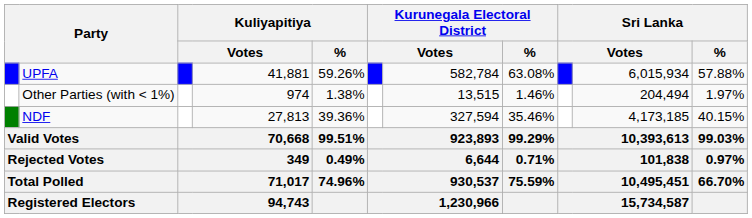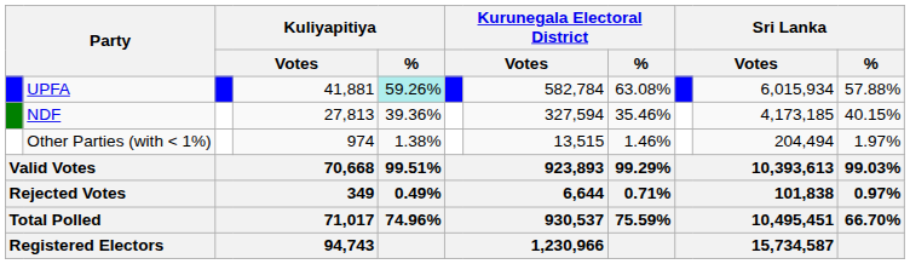UPFA | Kuliyapitiya / %: no background -> paleturquoise background
rows swapped: NDF <-> Other Parties (with < 1%)
